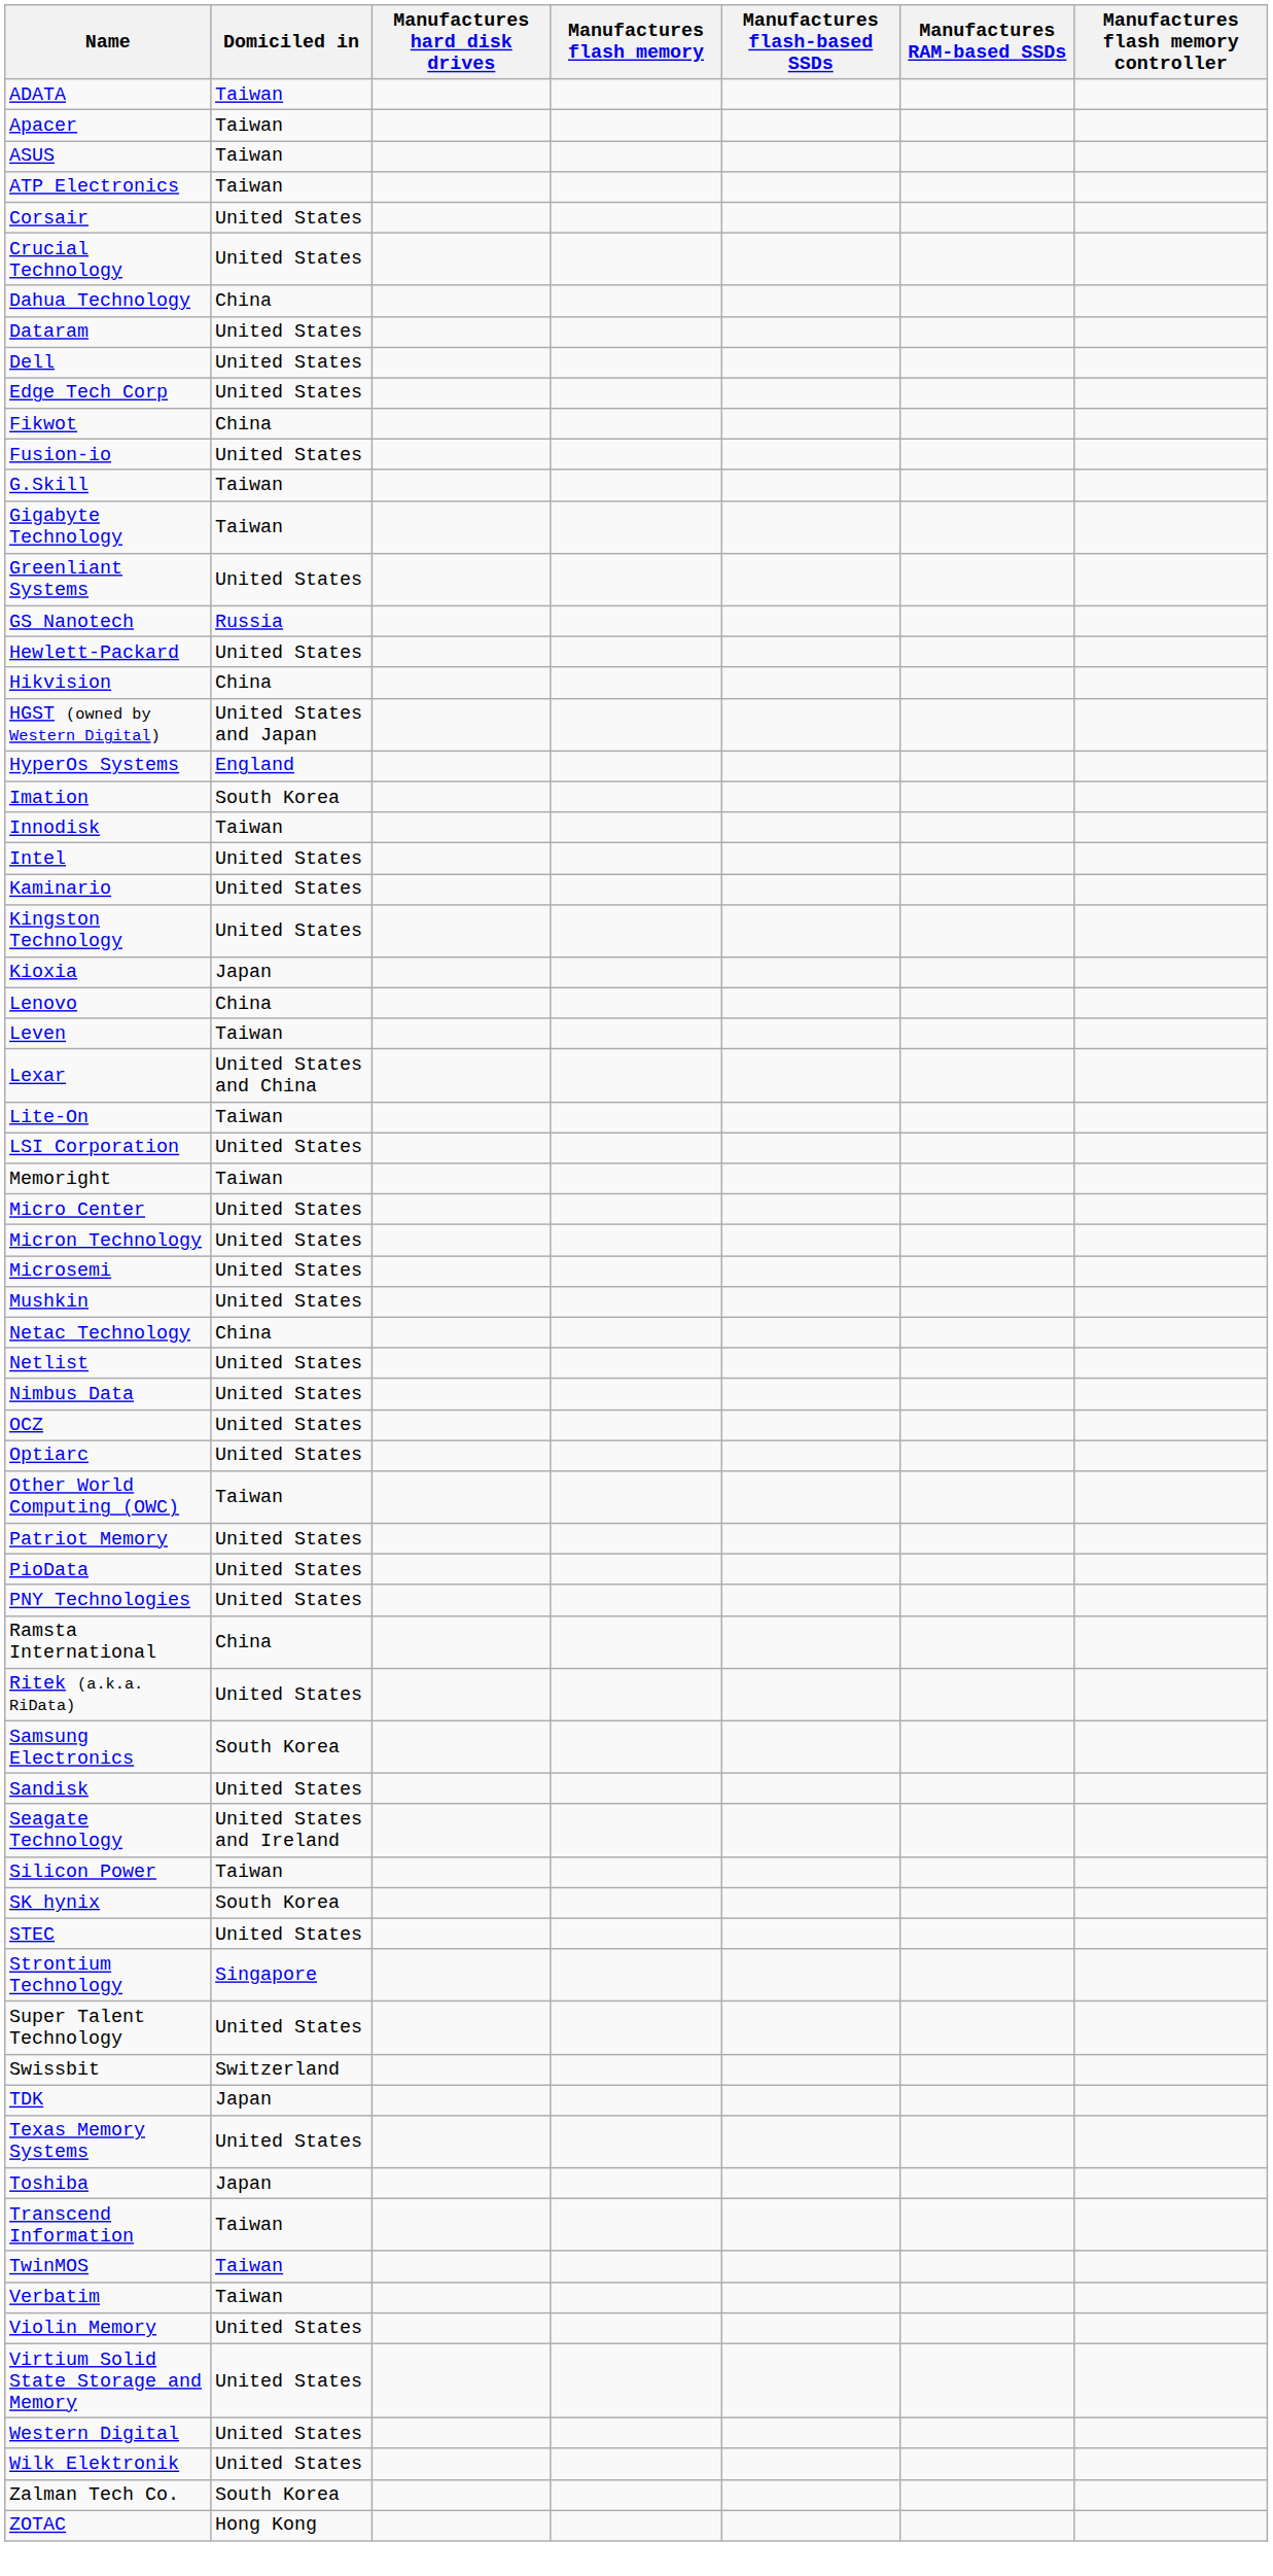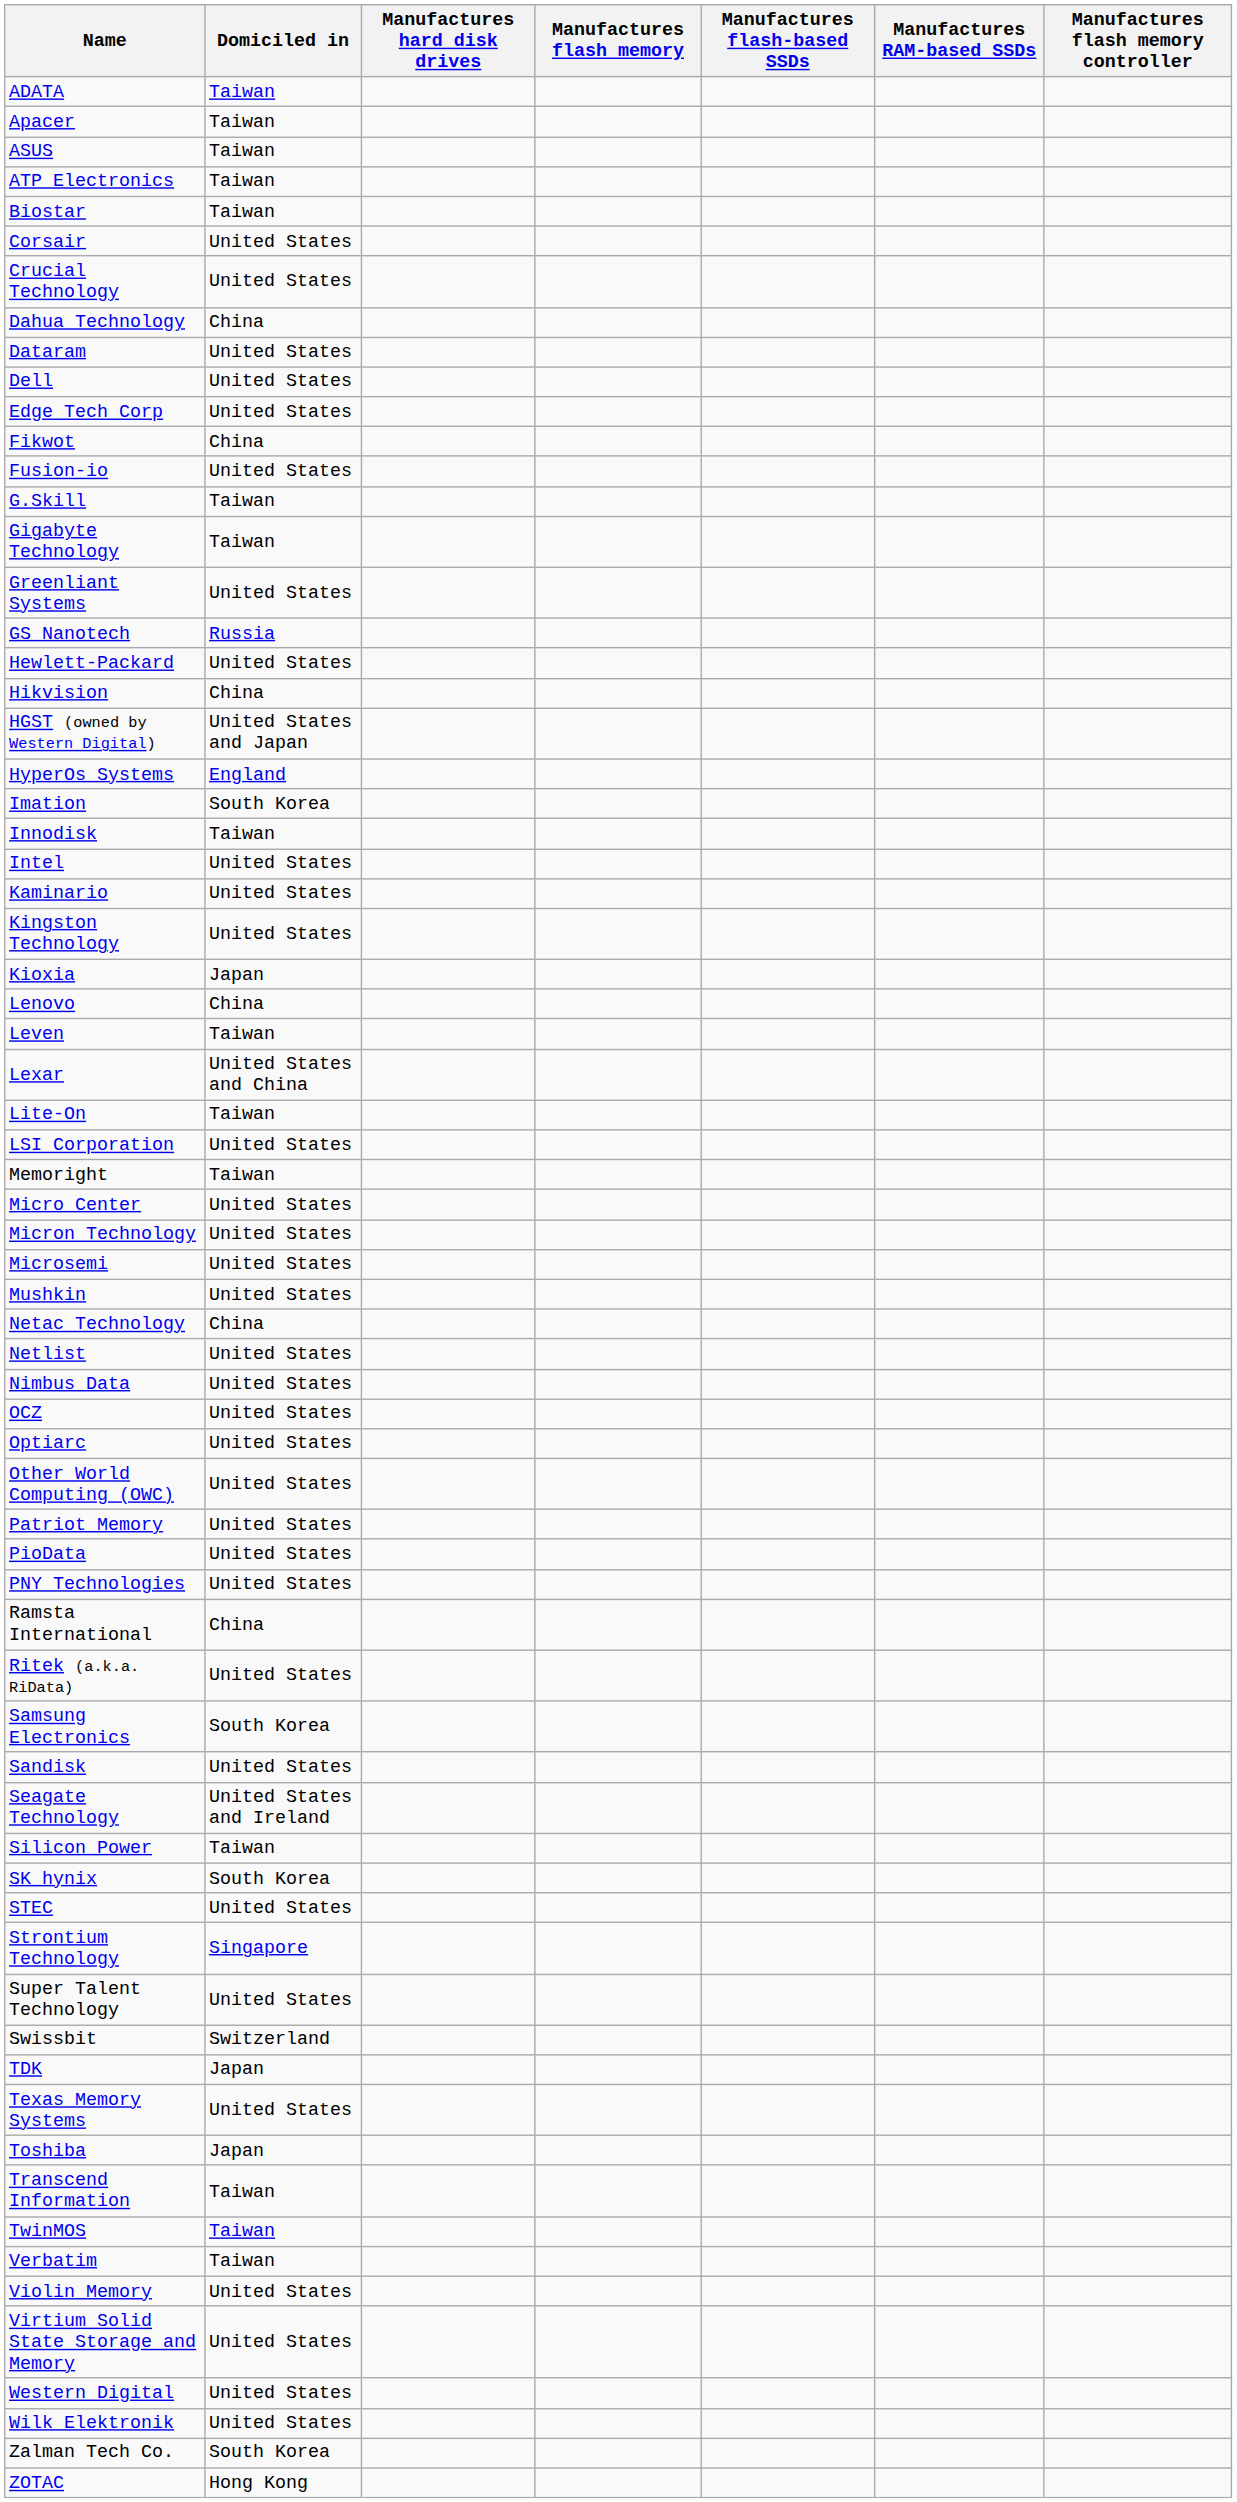+ row: Biostar | Taiwan
Other World Computing (OWC) | Domiciled in: Taiwan -> United States
